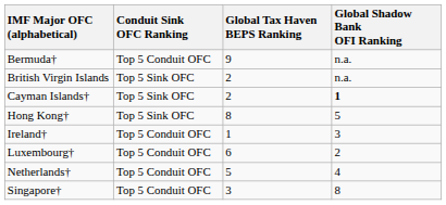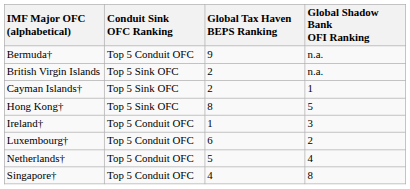Cayman Islands† | Global Shadow Bank OFI Ranking: bold -> normal
Singapore† | Global Tax Haven BEPS Ranking: 3 -> 4
